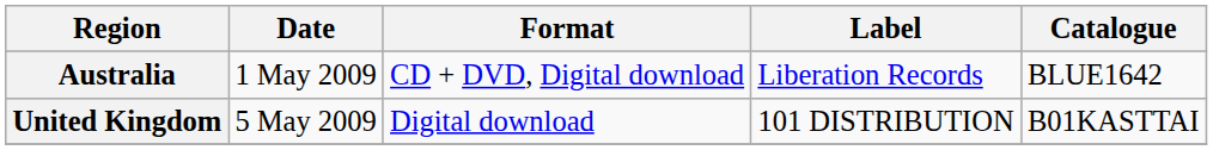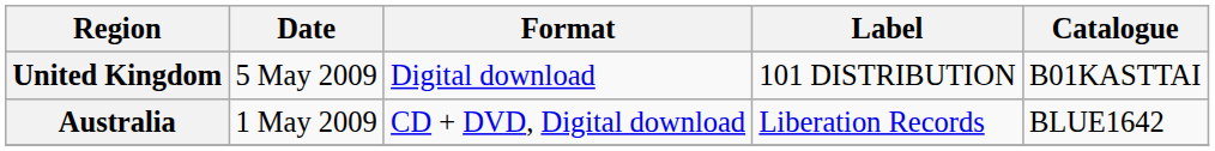rows swapped: Australia <-> United Kingdom
